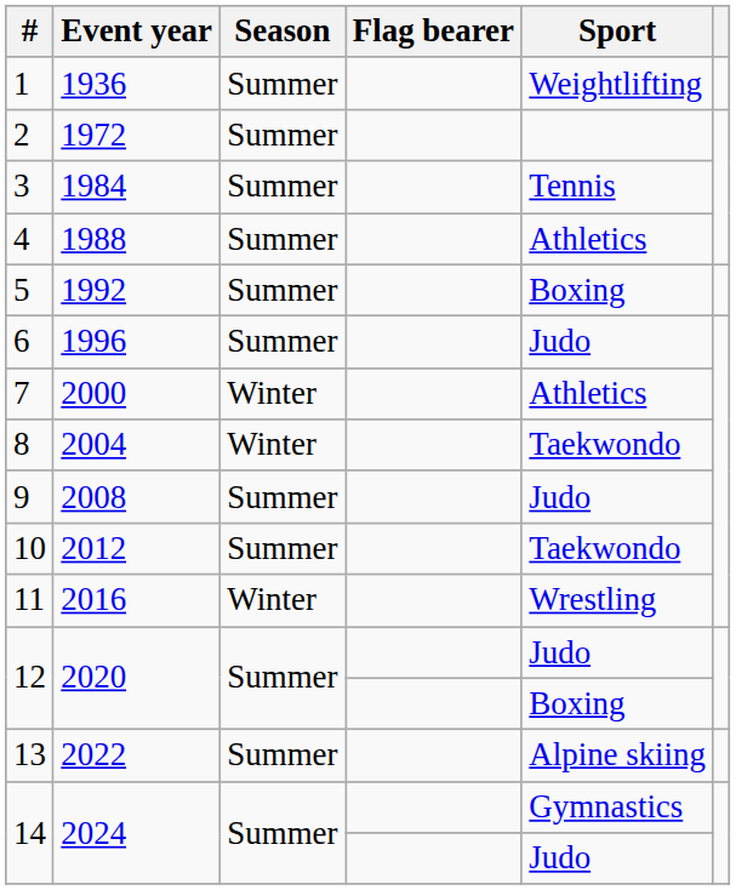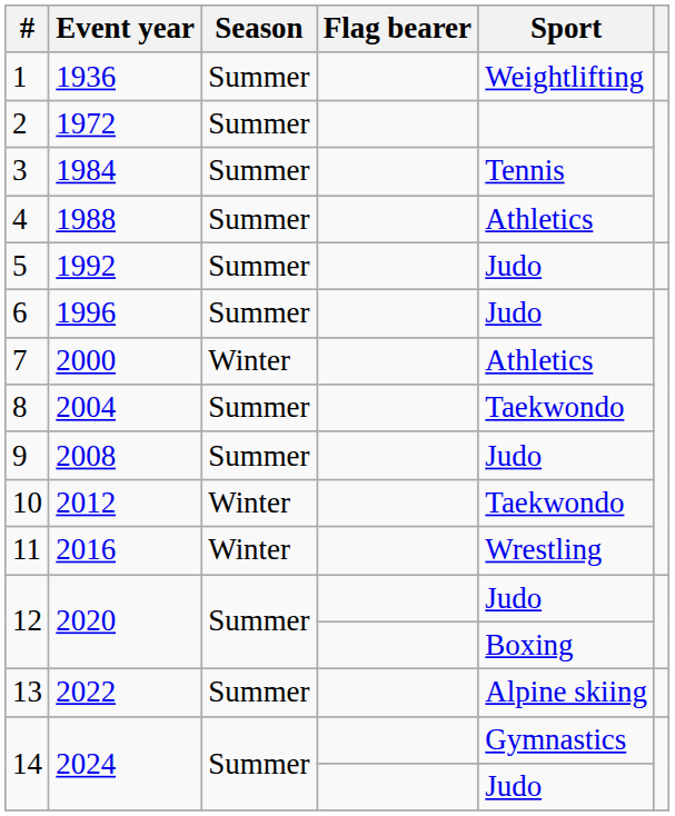5 | Sport: Boxing -> Judo
8 | Season: Winter -> Summer
10 | Season: Summer -> Winter
